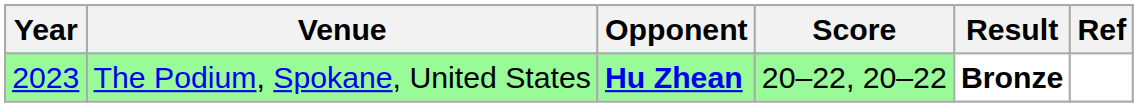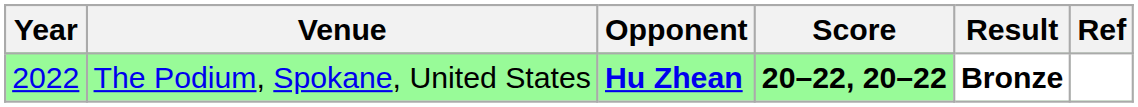The Podium, Spokane, United States | Year: 2023 -> 2022
The Podium, Spokane, United States | Score: normal -> bold
